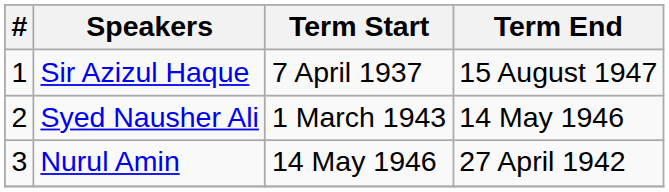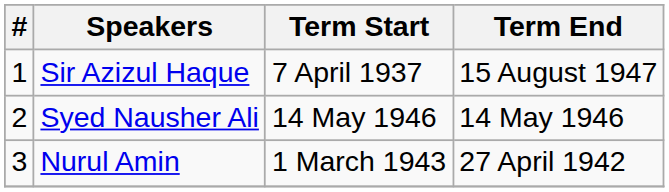Syed Nausher Ali | Term Start: 1 March 1943 -> 14 May 1946
Nurul Amin | Term Start: 14 May 1946 -> 1 March 1943
